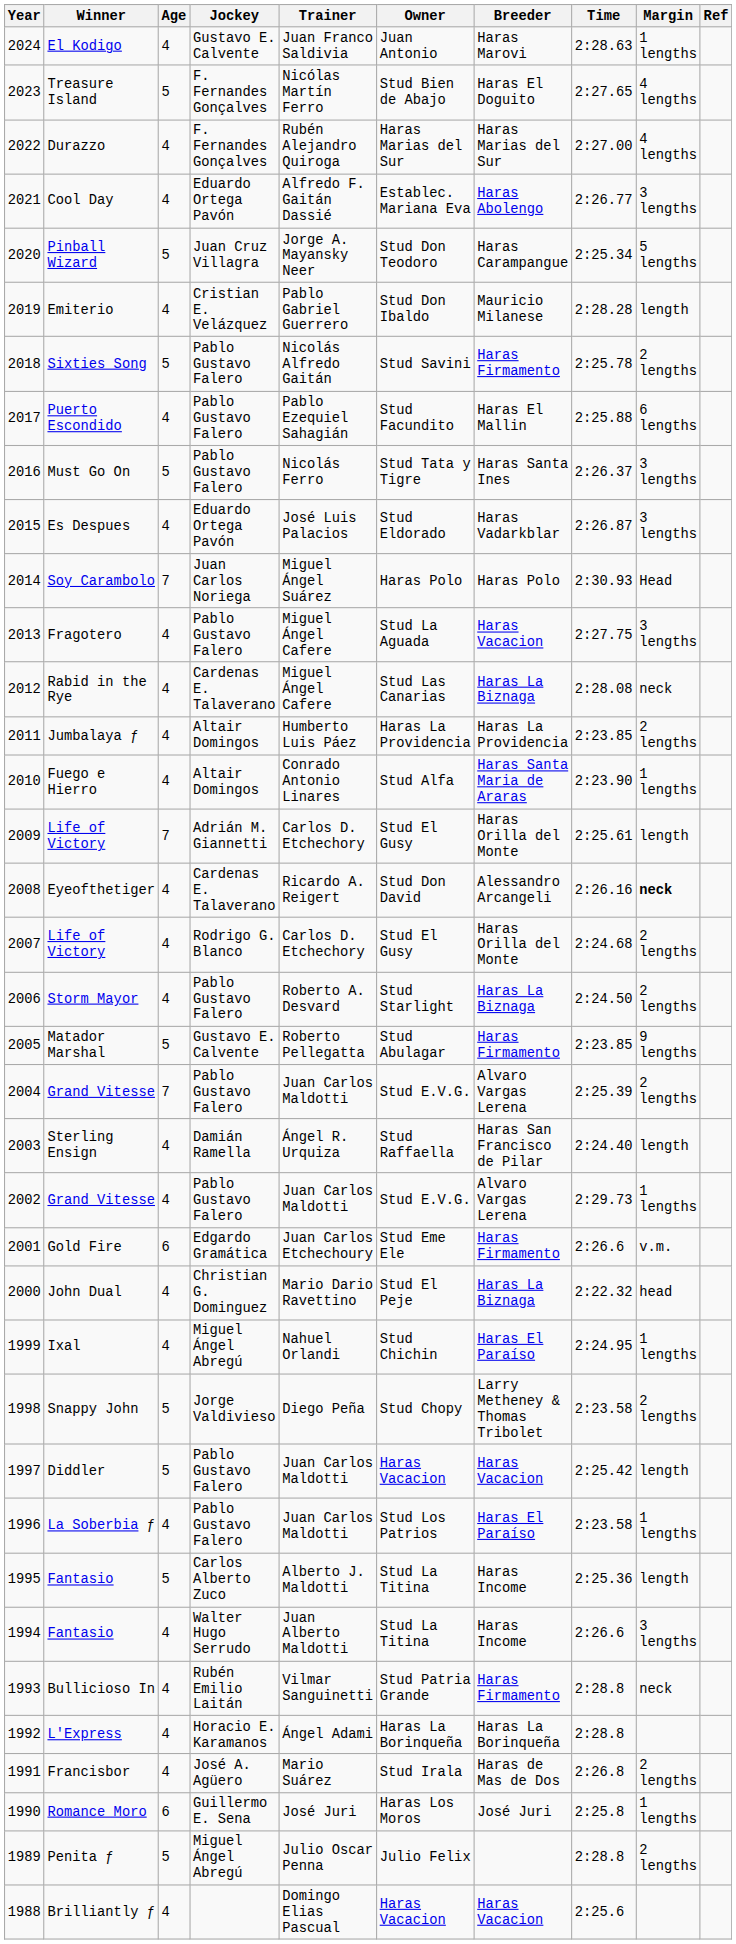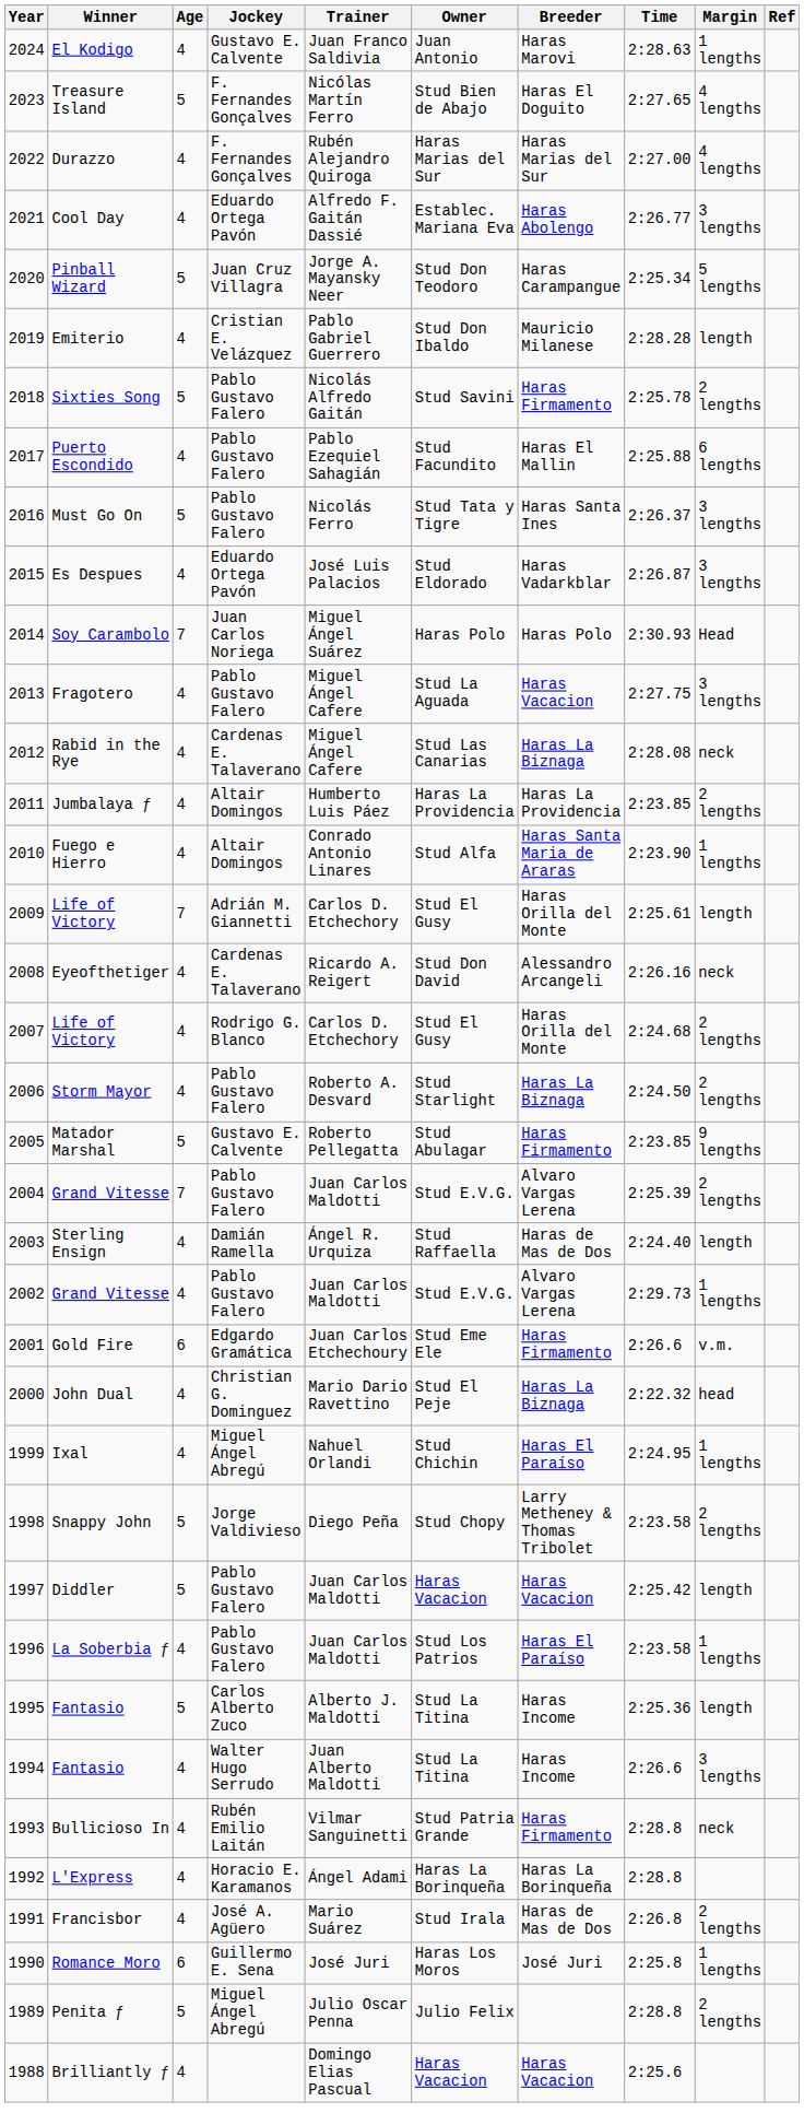Eyeofthetiger | Margin: bold -> normal
Sterling Ensign | Breeder: Haras San Francisco de Pilar -> Haras de Mas de Dos
